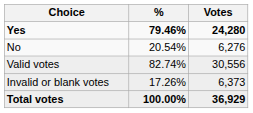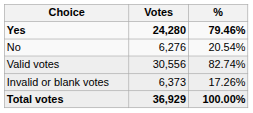columns swapped: Votes <-> %
